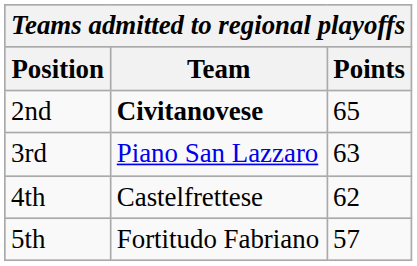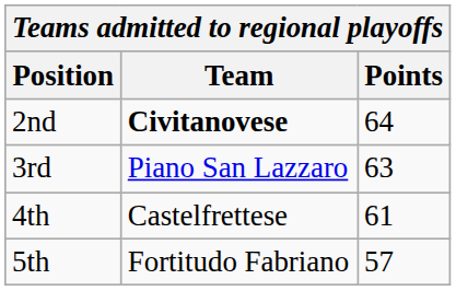2nd | Points: 65 -> 64
4th | Points: 62 -> 61
